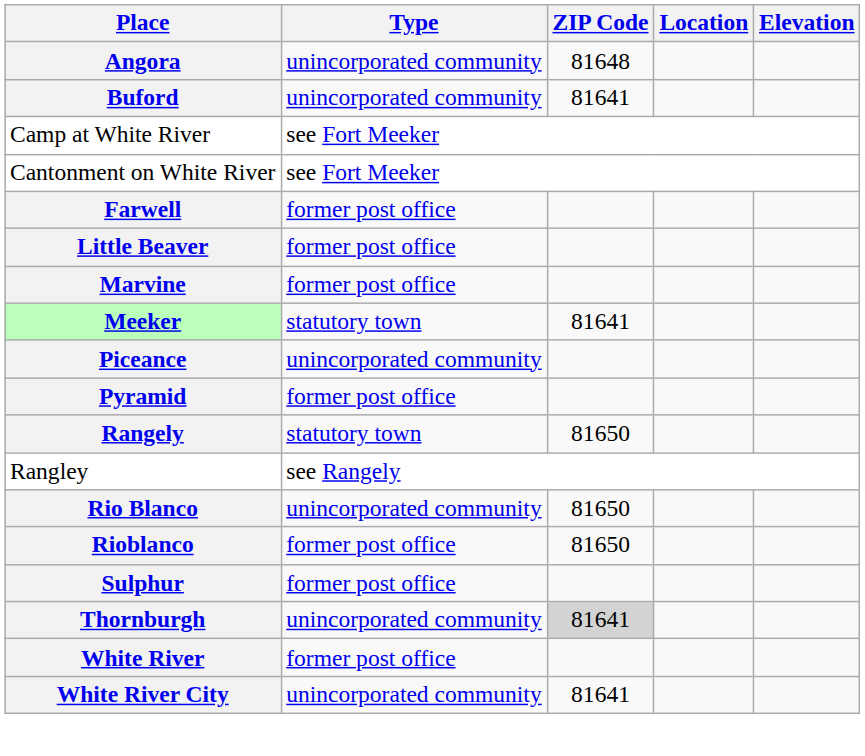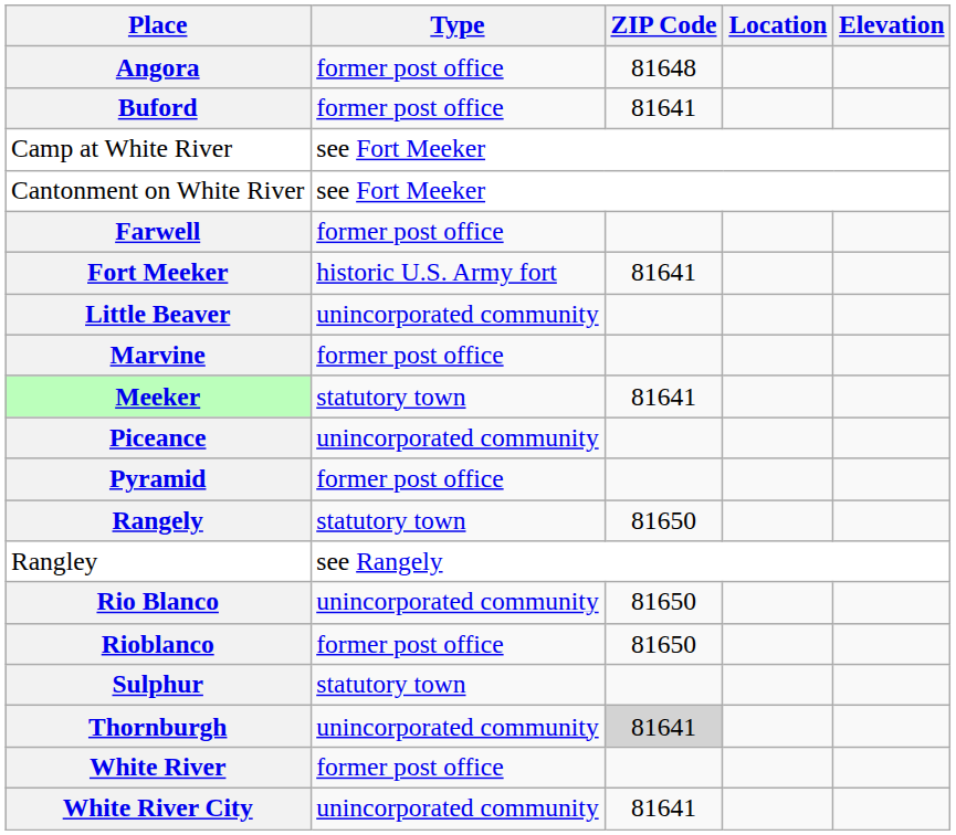Angora | Type: unincorporated community -> former post office
Buford | Type: unincorporated community -> former post office
+ row: Fort Meeker | historic U.S. Army fort | 81641
Little Beaver | Type: former post office -> unincorporated community
Sulphur | Type: former post office -> statutory town
